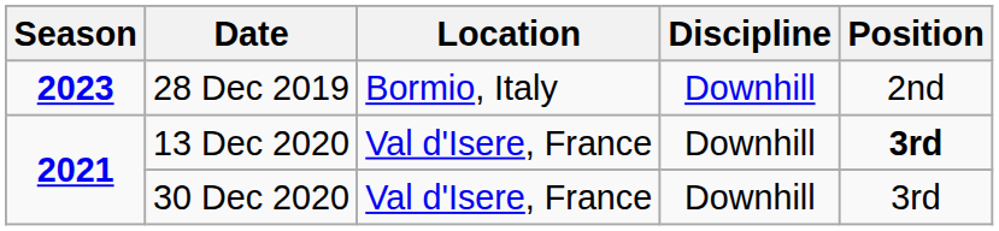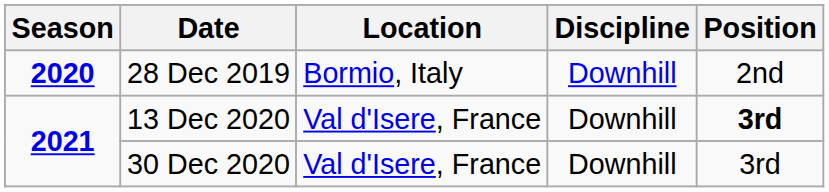28 Dec 2019 | Season: 2023 -> 2020
